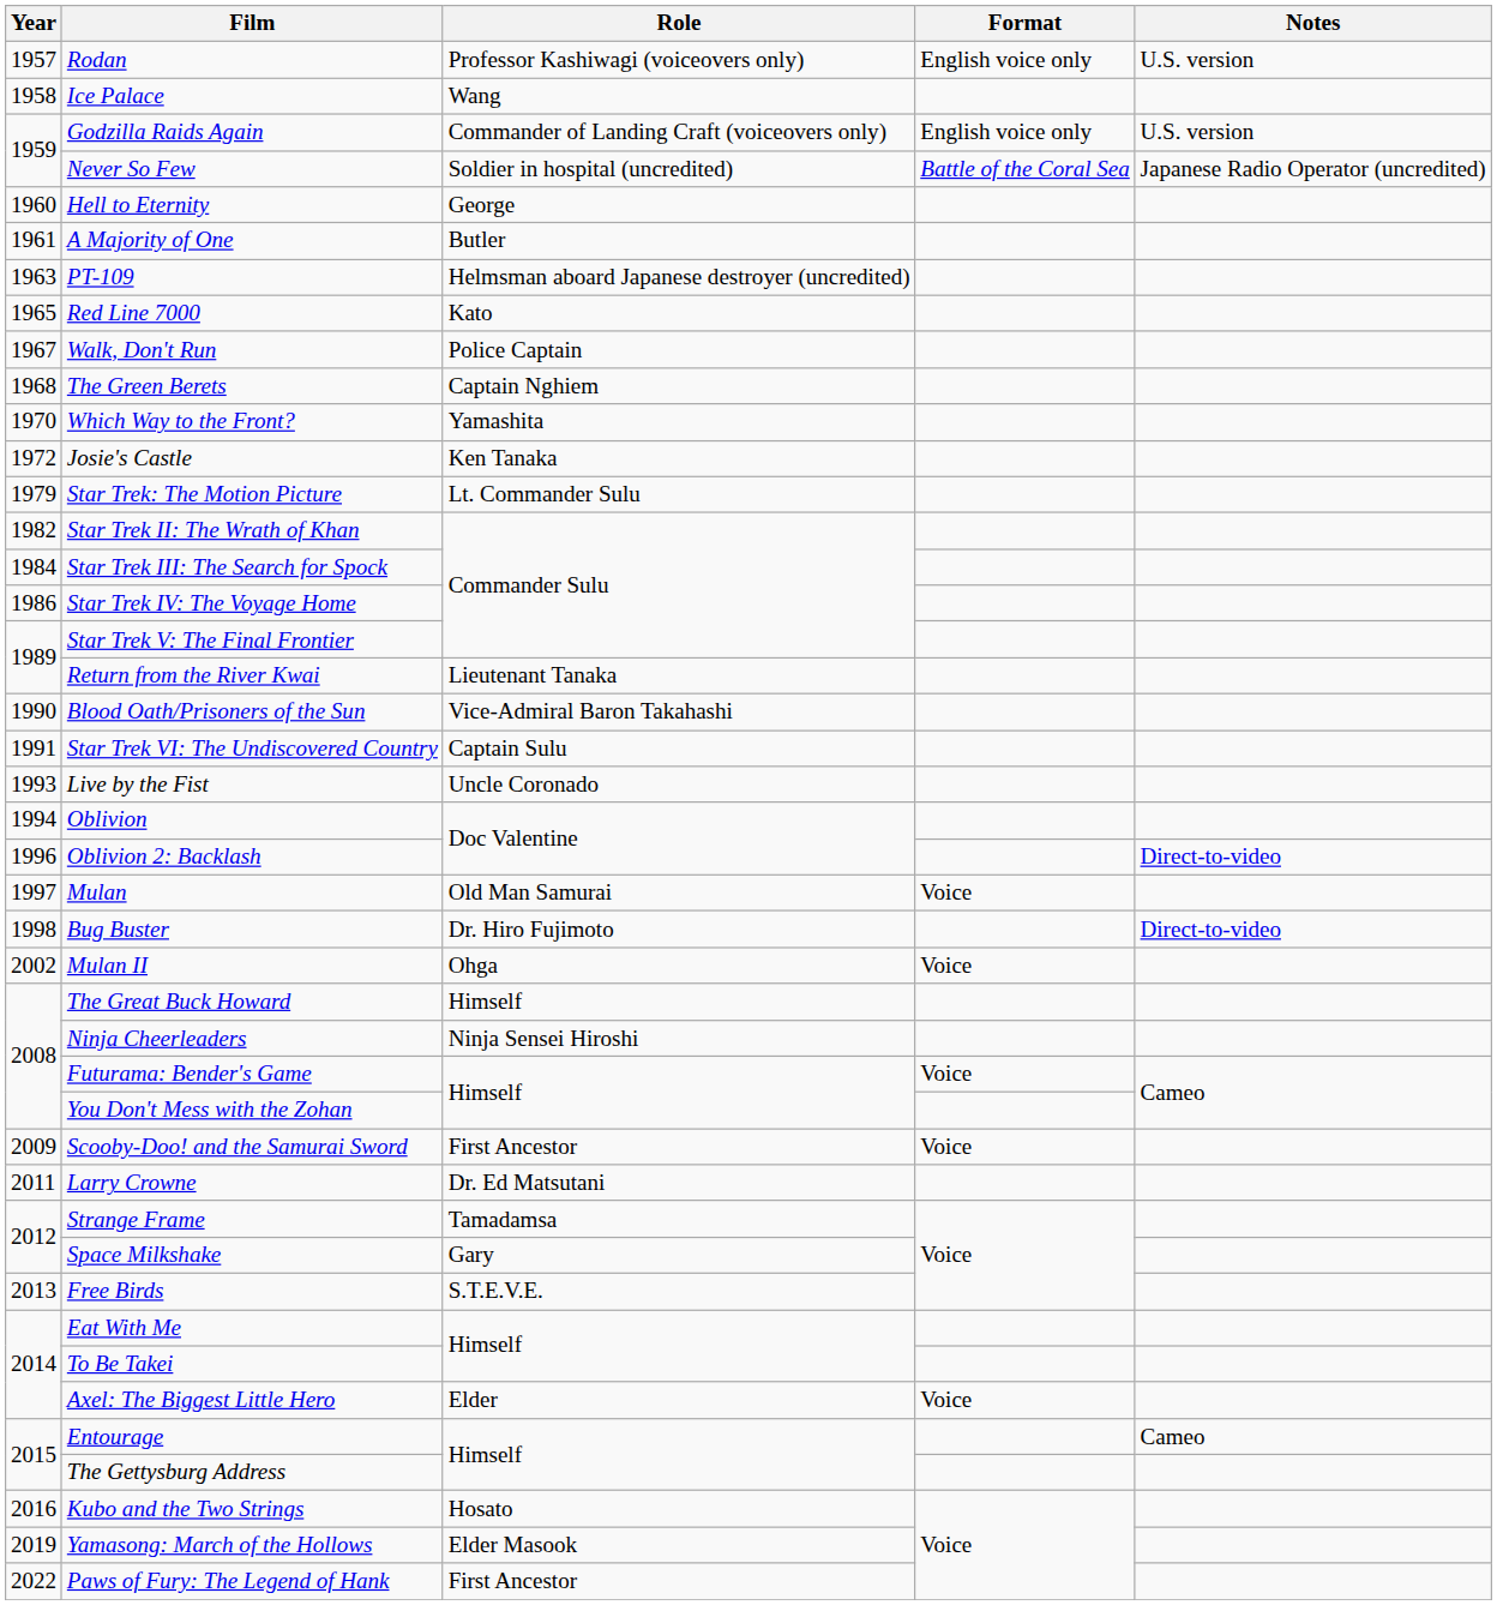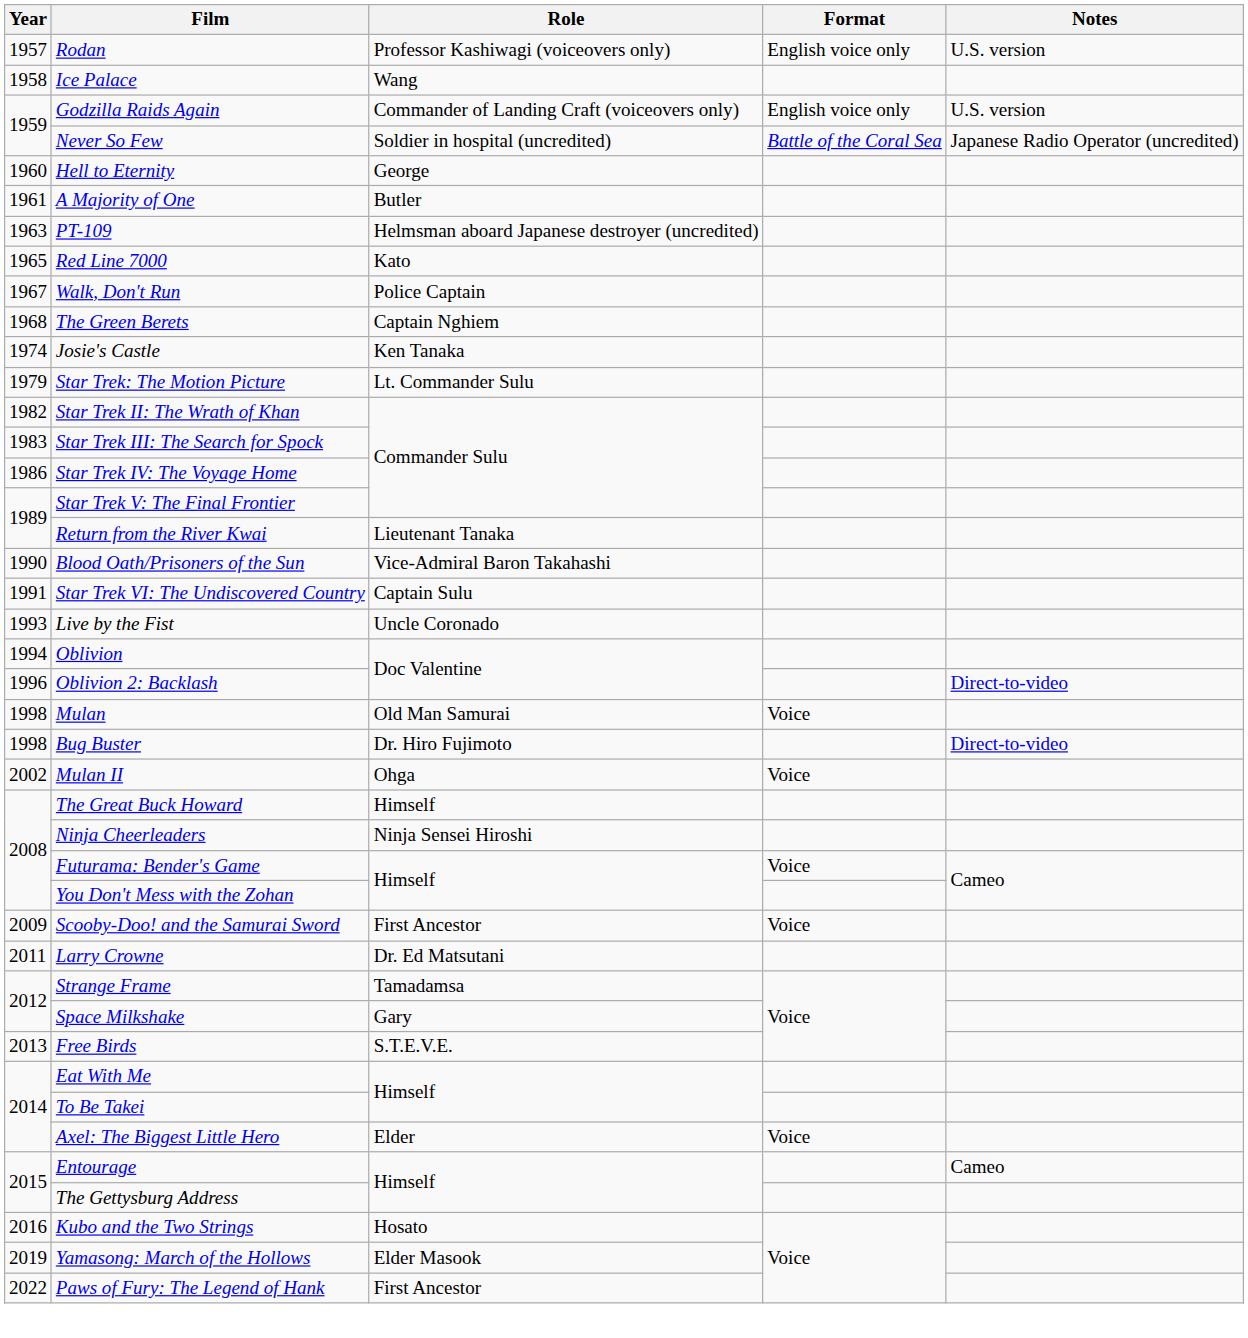- row: 1970 | Which Way to the Front? | Yamashita
Josie's Castle | Year: 1972 -> 1974
Star Trek III: The Search for Spock | Year: 1984 -> 1983
Mulan | Year: 1997 -> 1998
